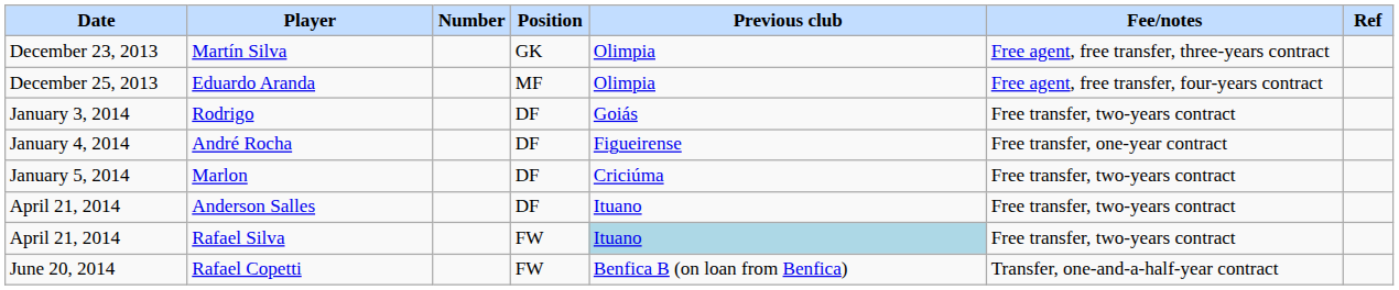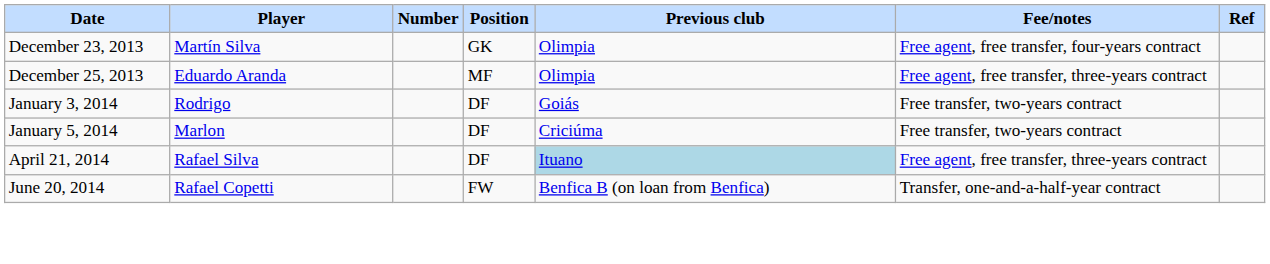Martín Silva | Fee/notes: Free agent, free transfer, three-years contract -> Free agent, free transfer, four-years contract
Eduardo Aranda | Fee/notes: Free agent, free transfer, four-years contract -> Free agent, free transfer, three-years contract
- row: January 4, 2014 | André Rocha | DF | Figueirense | Free transfer, one-year contract
- row: April 21, 2014 | Anderson Salles | DF | Ituano | Free transfer, two-years contract
Rafael Silva | Position: FW -> DF
Rafael Silva | Fee/notes: Free transfer, two-years contract -> Free agent, free transfer, three-years contract
